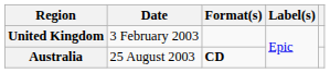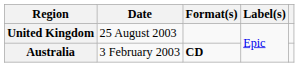United Kingdom | Date: 3 February 2003 -> 25 August 2003
Australia | Date: 25 August 2003 -> 3 February 2003
